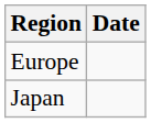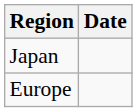rows swapped: Japan <-> Europe
